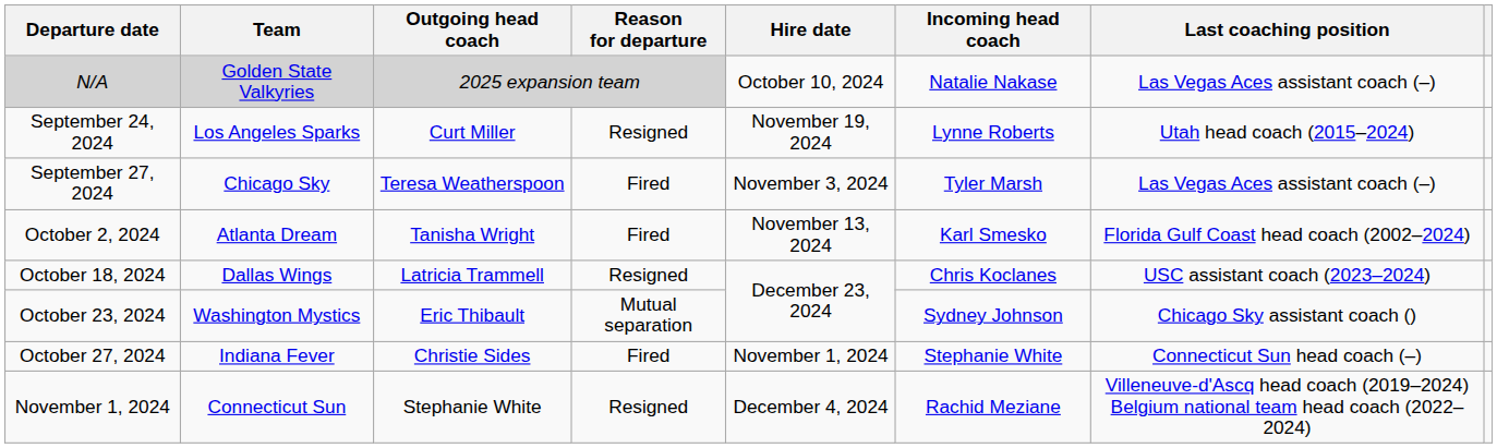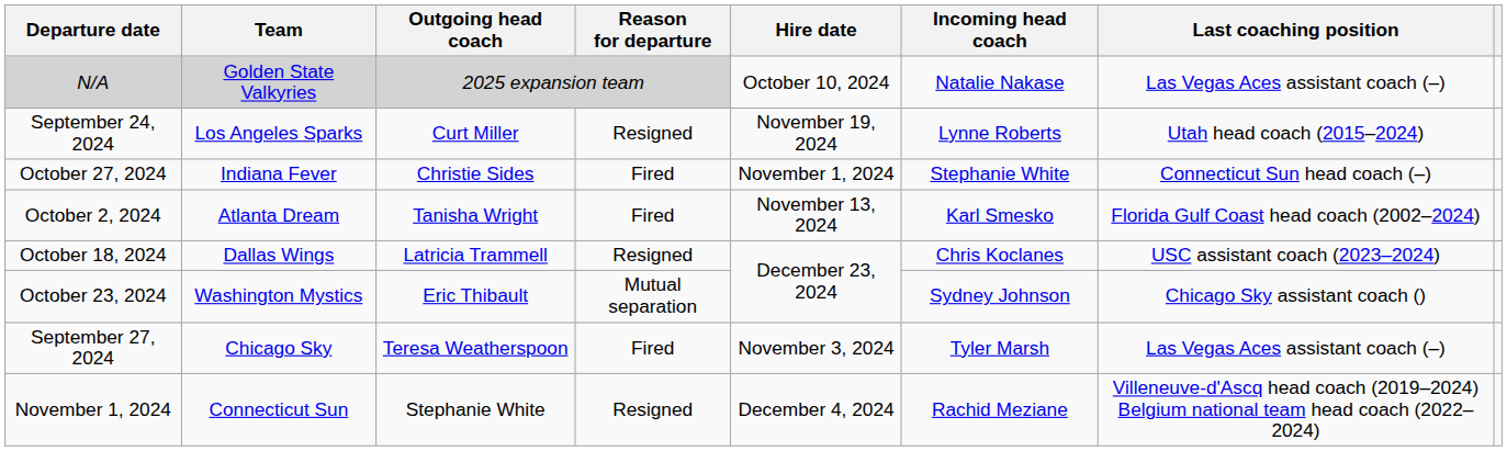rows swapped: September 27, 2024 <-> October 27, 2024
